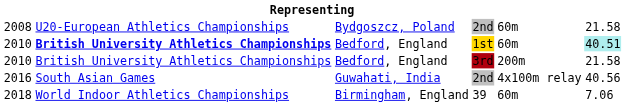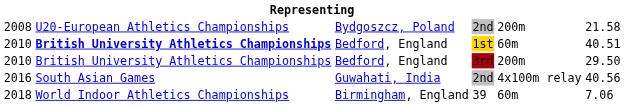2008 | column 5: 60m -> 200m
2010 / 1st | column 6: paleturquoise background -> no background
2010 / 3rd | column 6: 21.58 -> 29.50
